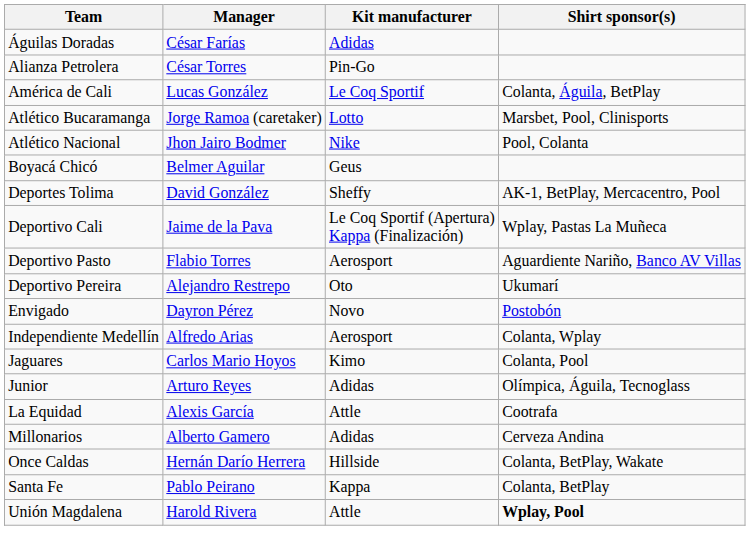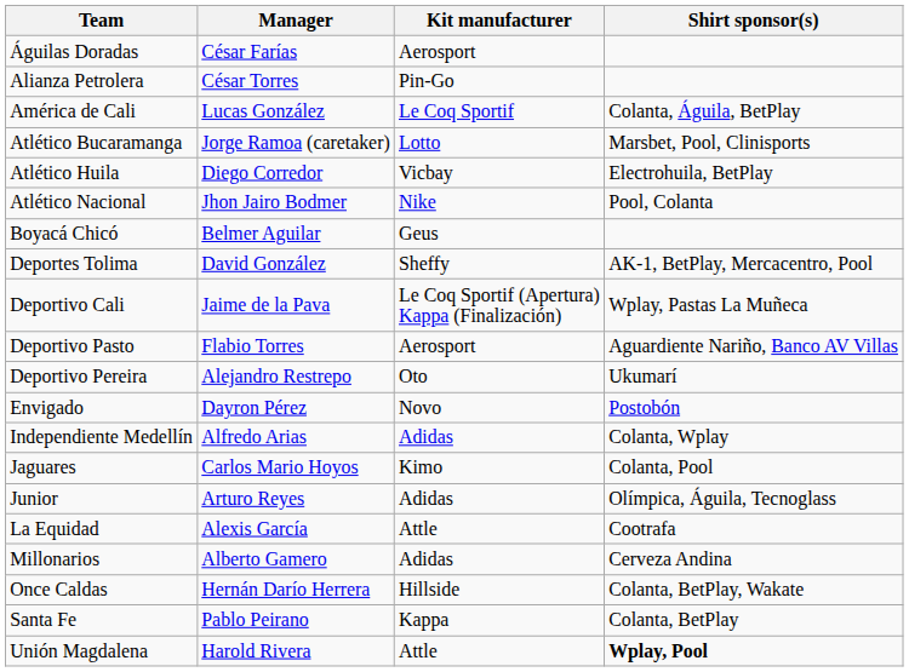Águilas Doradas | Kit manufacturer: Adidas -> Aerosport
+ row: Atlético Huila | Diego Corredor | Vicbay | Electrohuila, BetPlay
Independiente Medellín | Kit manufacturer: Aerosport -> Adidas
